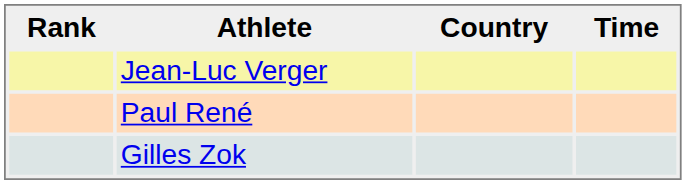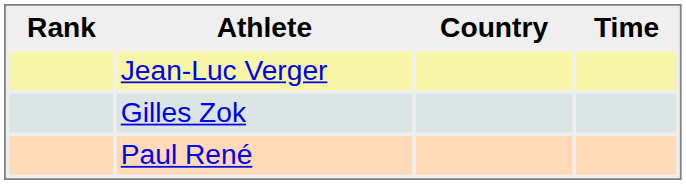rows swapped: Gilles Zok <-> Paul René
